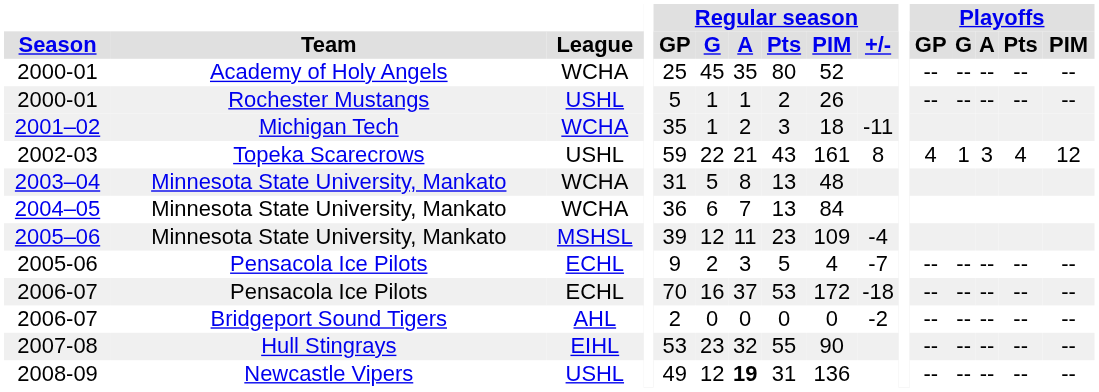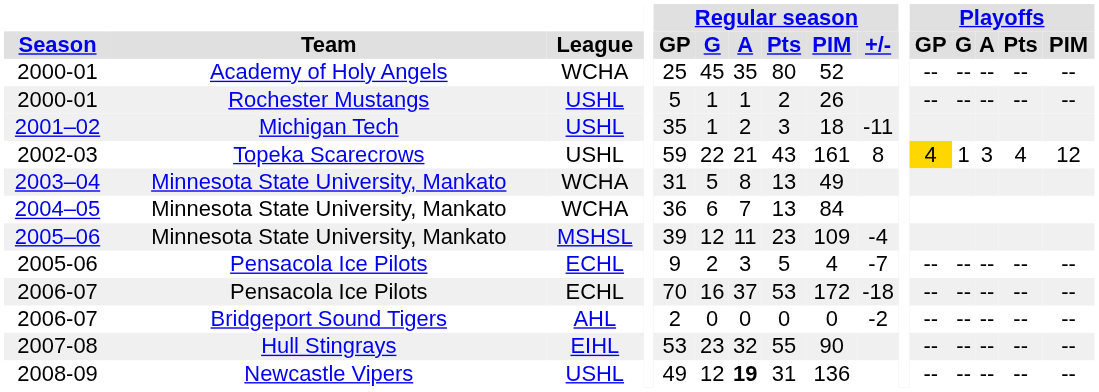2001–02 | League: WCHA -> USHL
2002-03 | Playoffs / GP: no background -> gold background
2003–04 | Regular season / PIM: 48 -> 49
